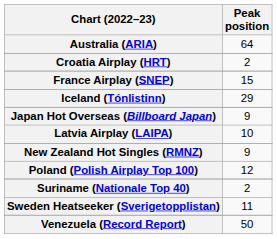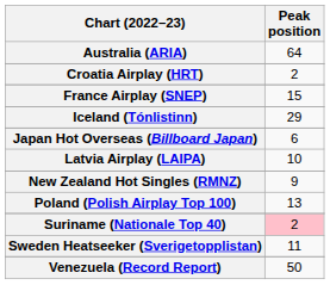Japan Hot Overseas (Billboard Japan) | Peak position: 9 -> 6
Poland (Polish Airplay Top 100) | Peak position: 12 -> 13
Suriname (Nationale Top 40) | Peak position: no background -> pink background
